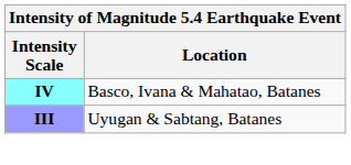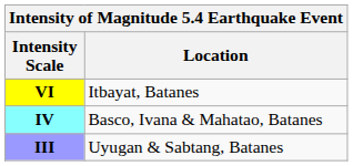+ row: VI | Itbayat, Batanes
